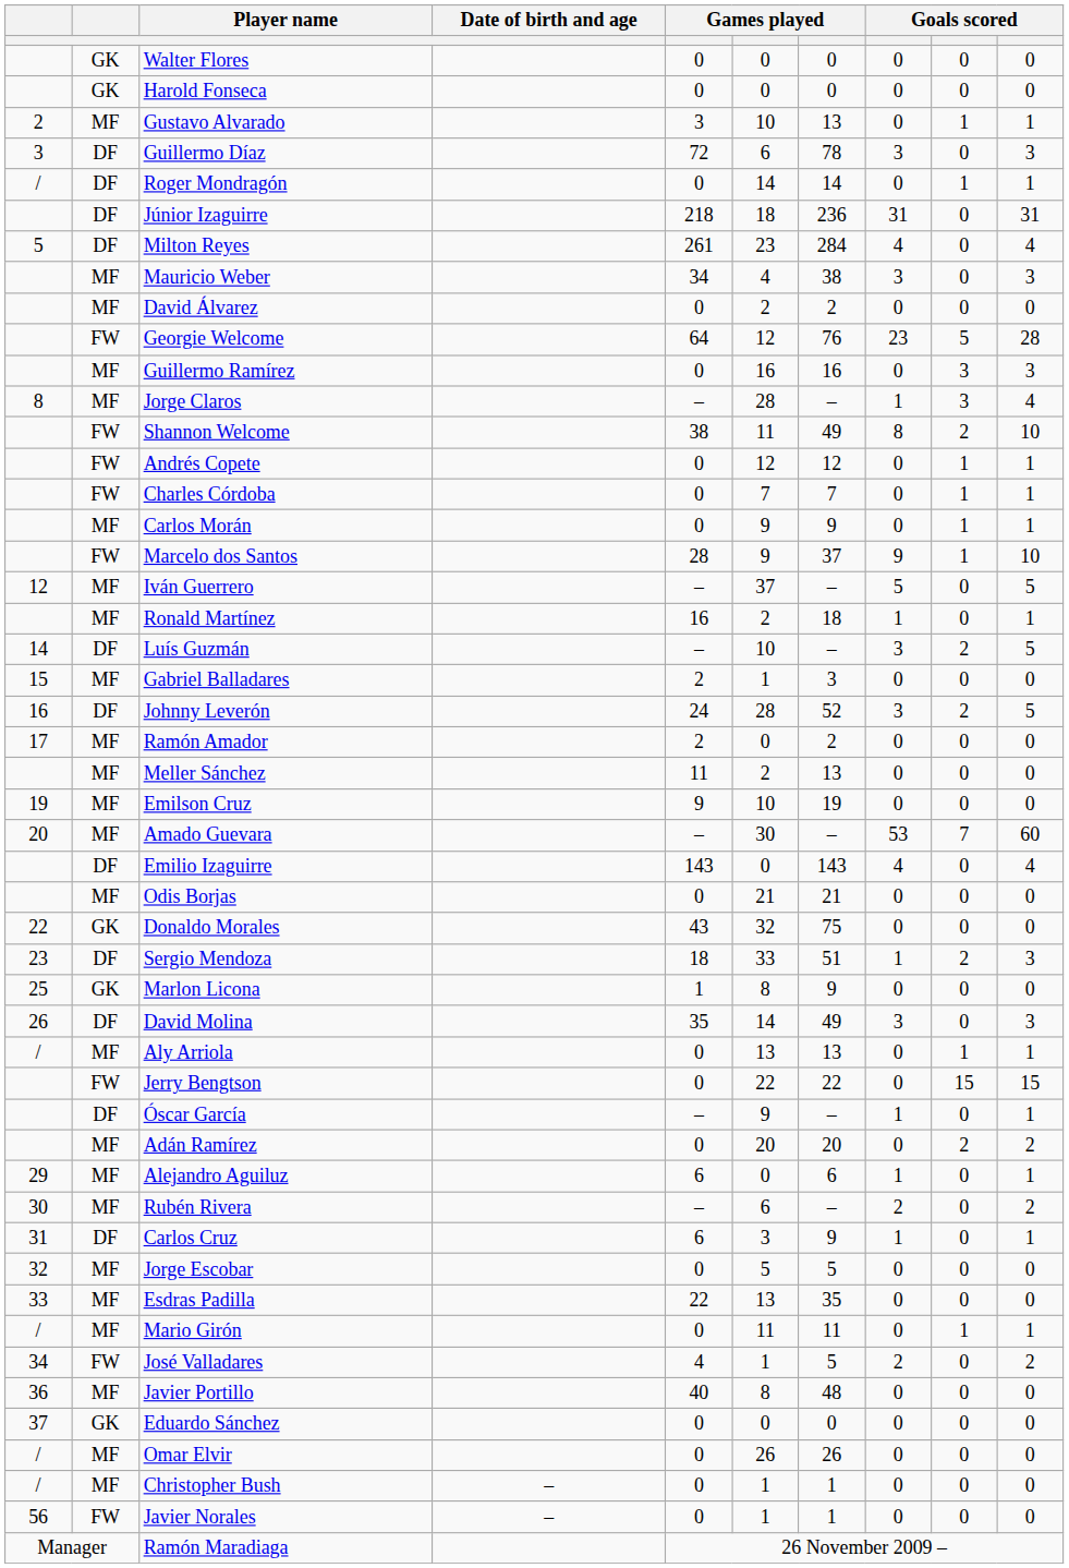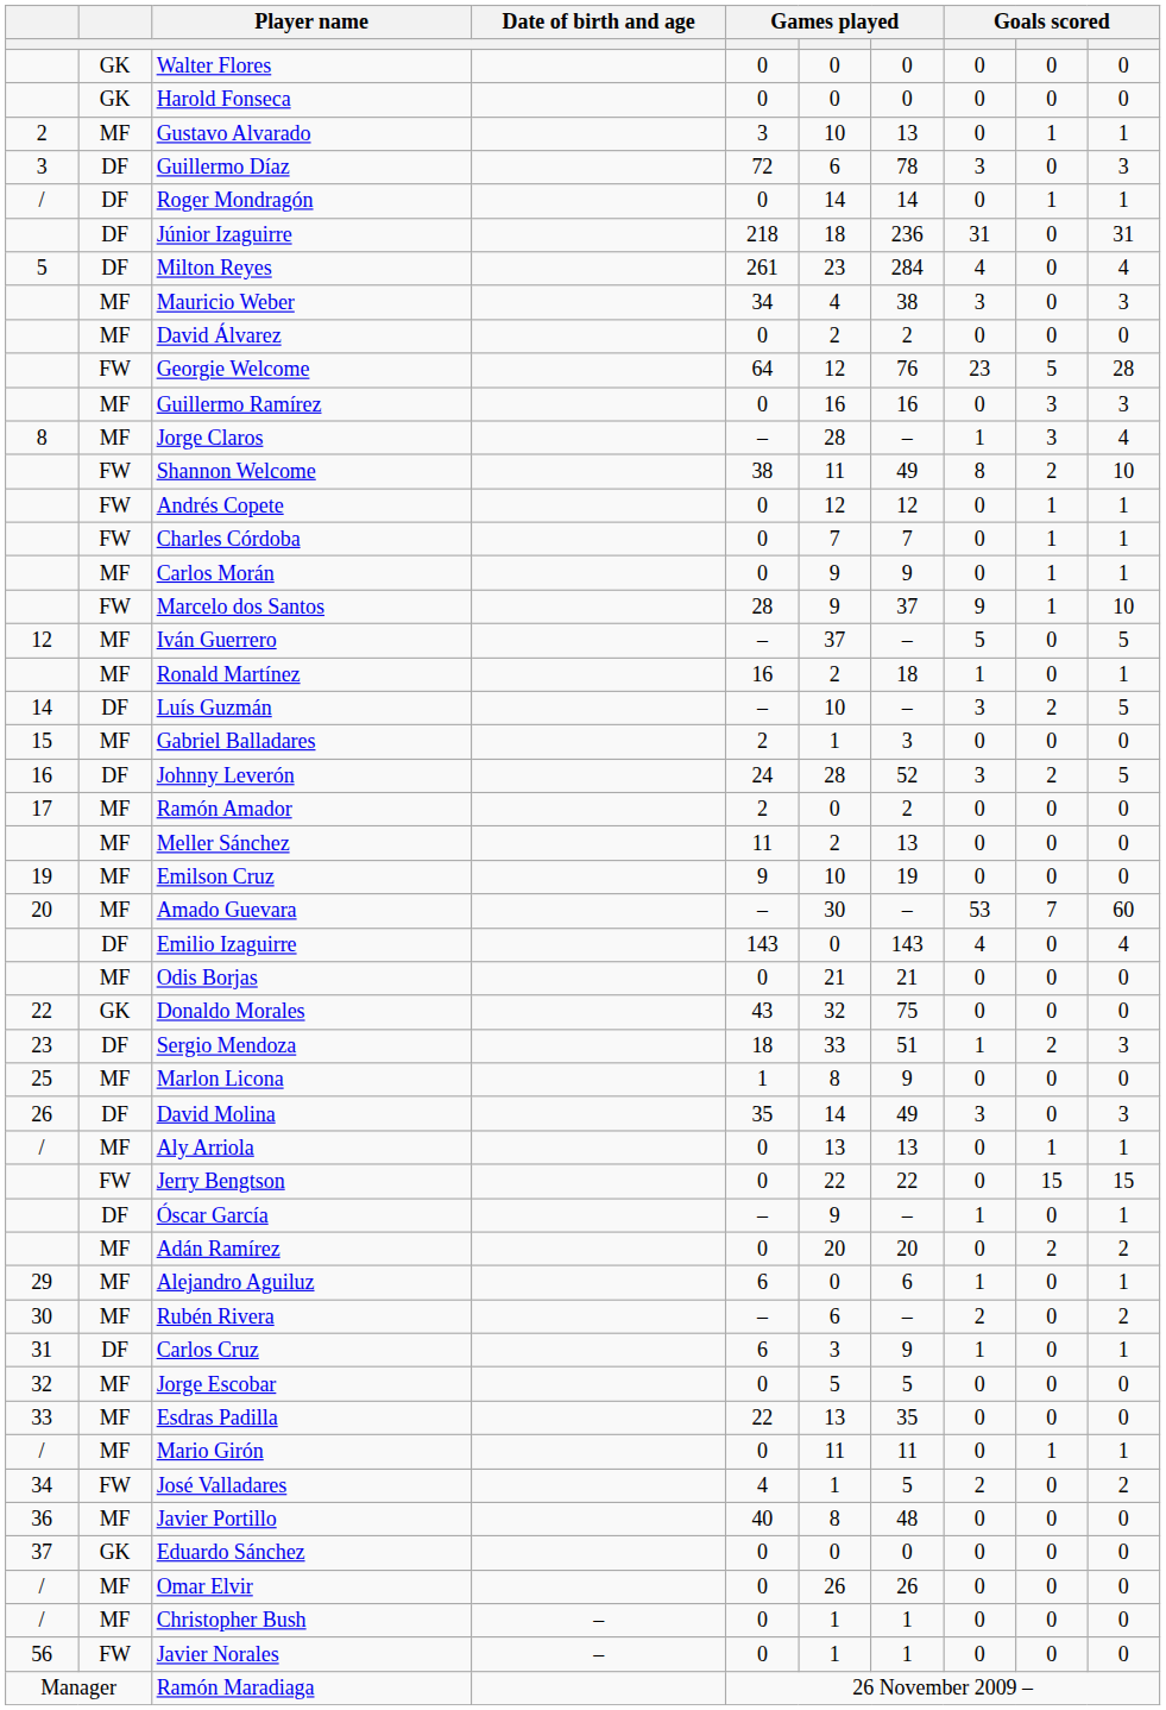Marlon Licona | column 2: GK -> MF
